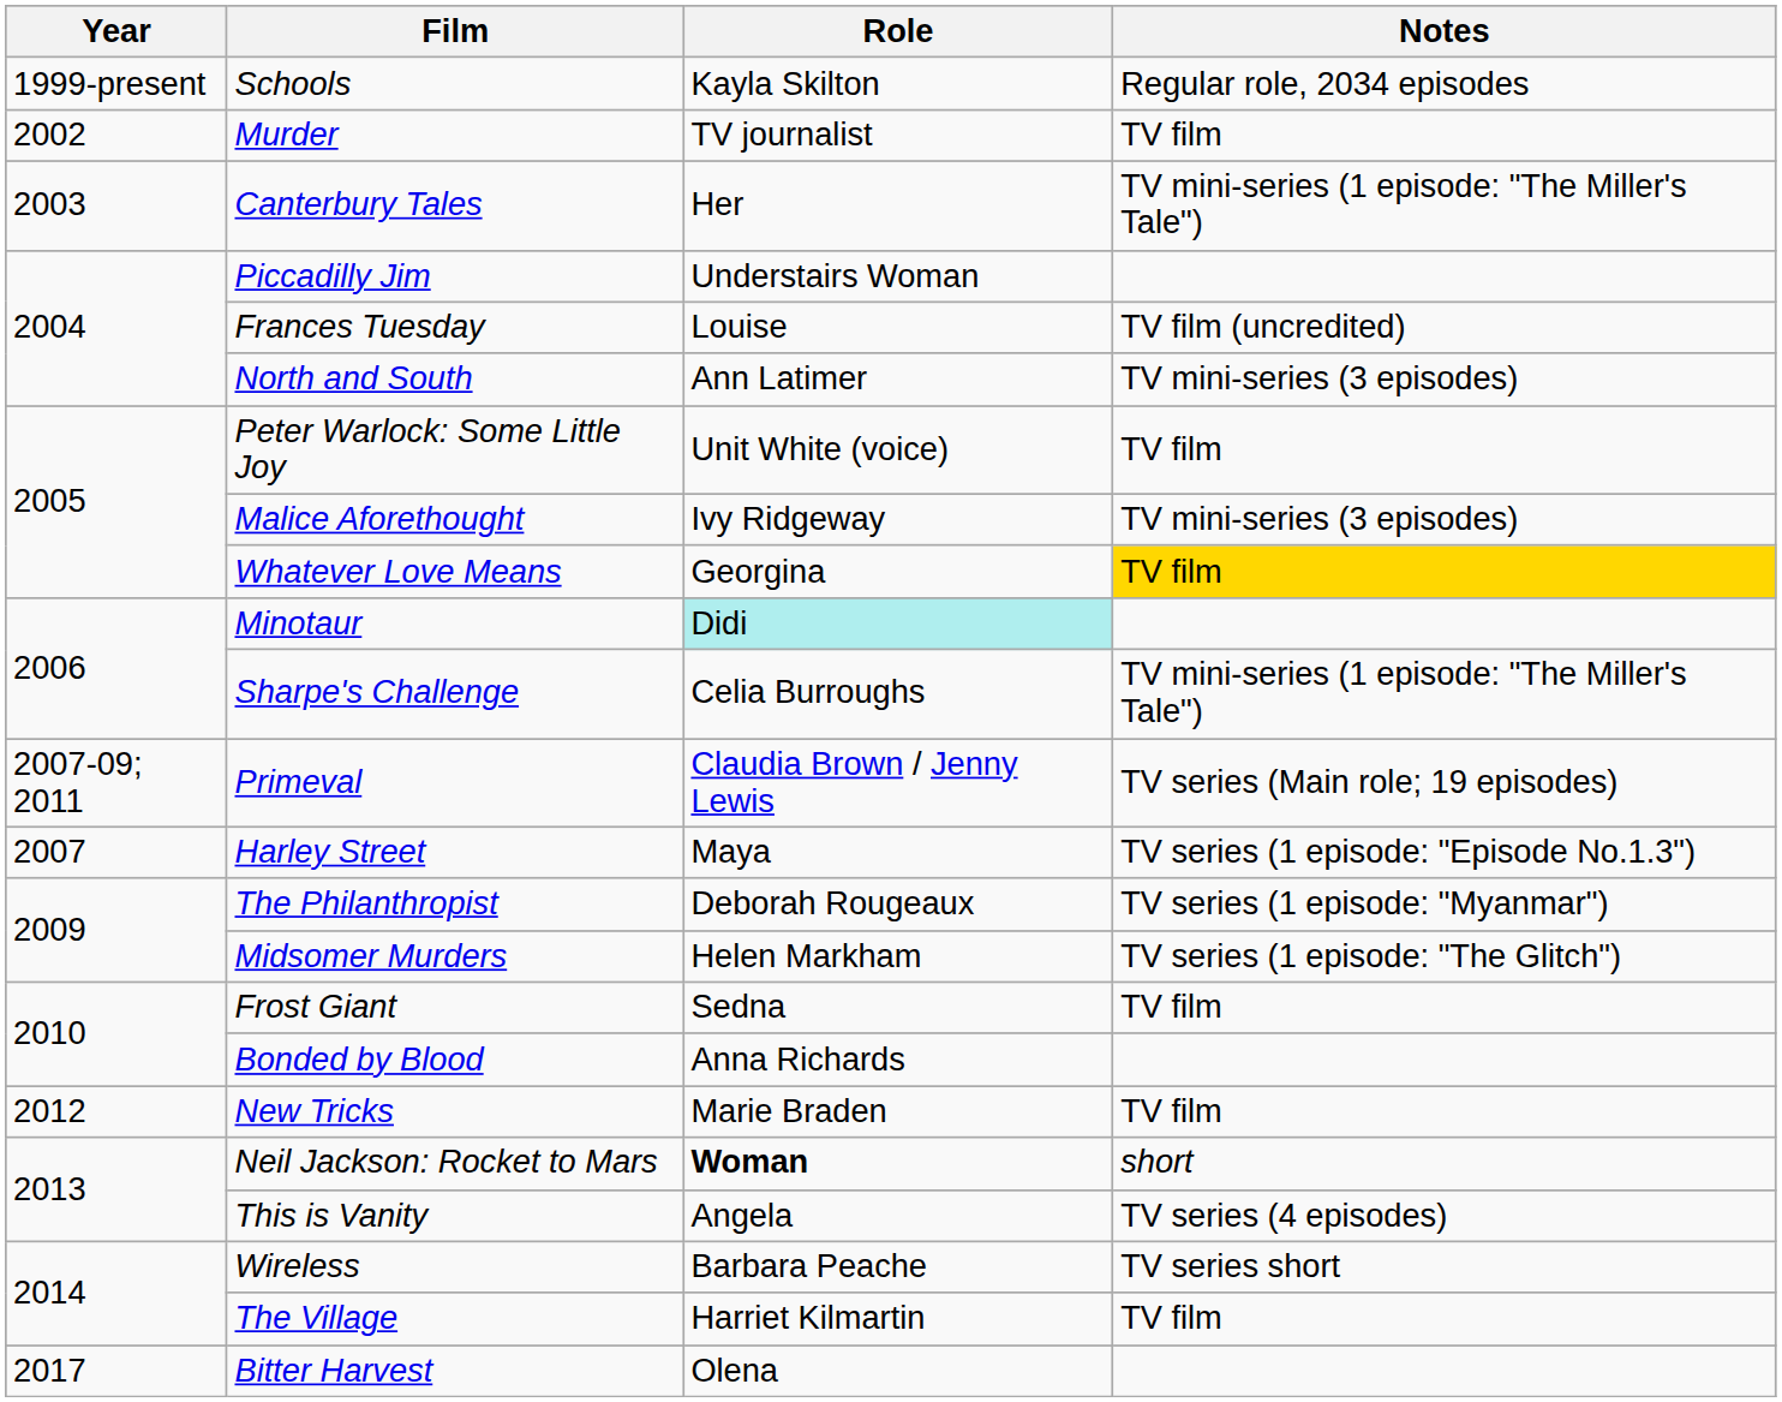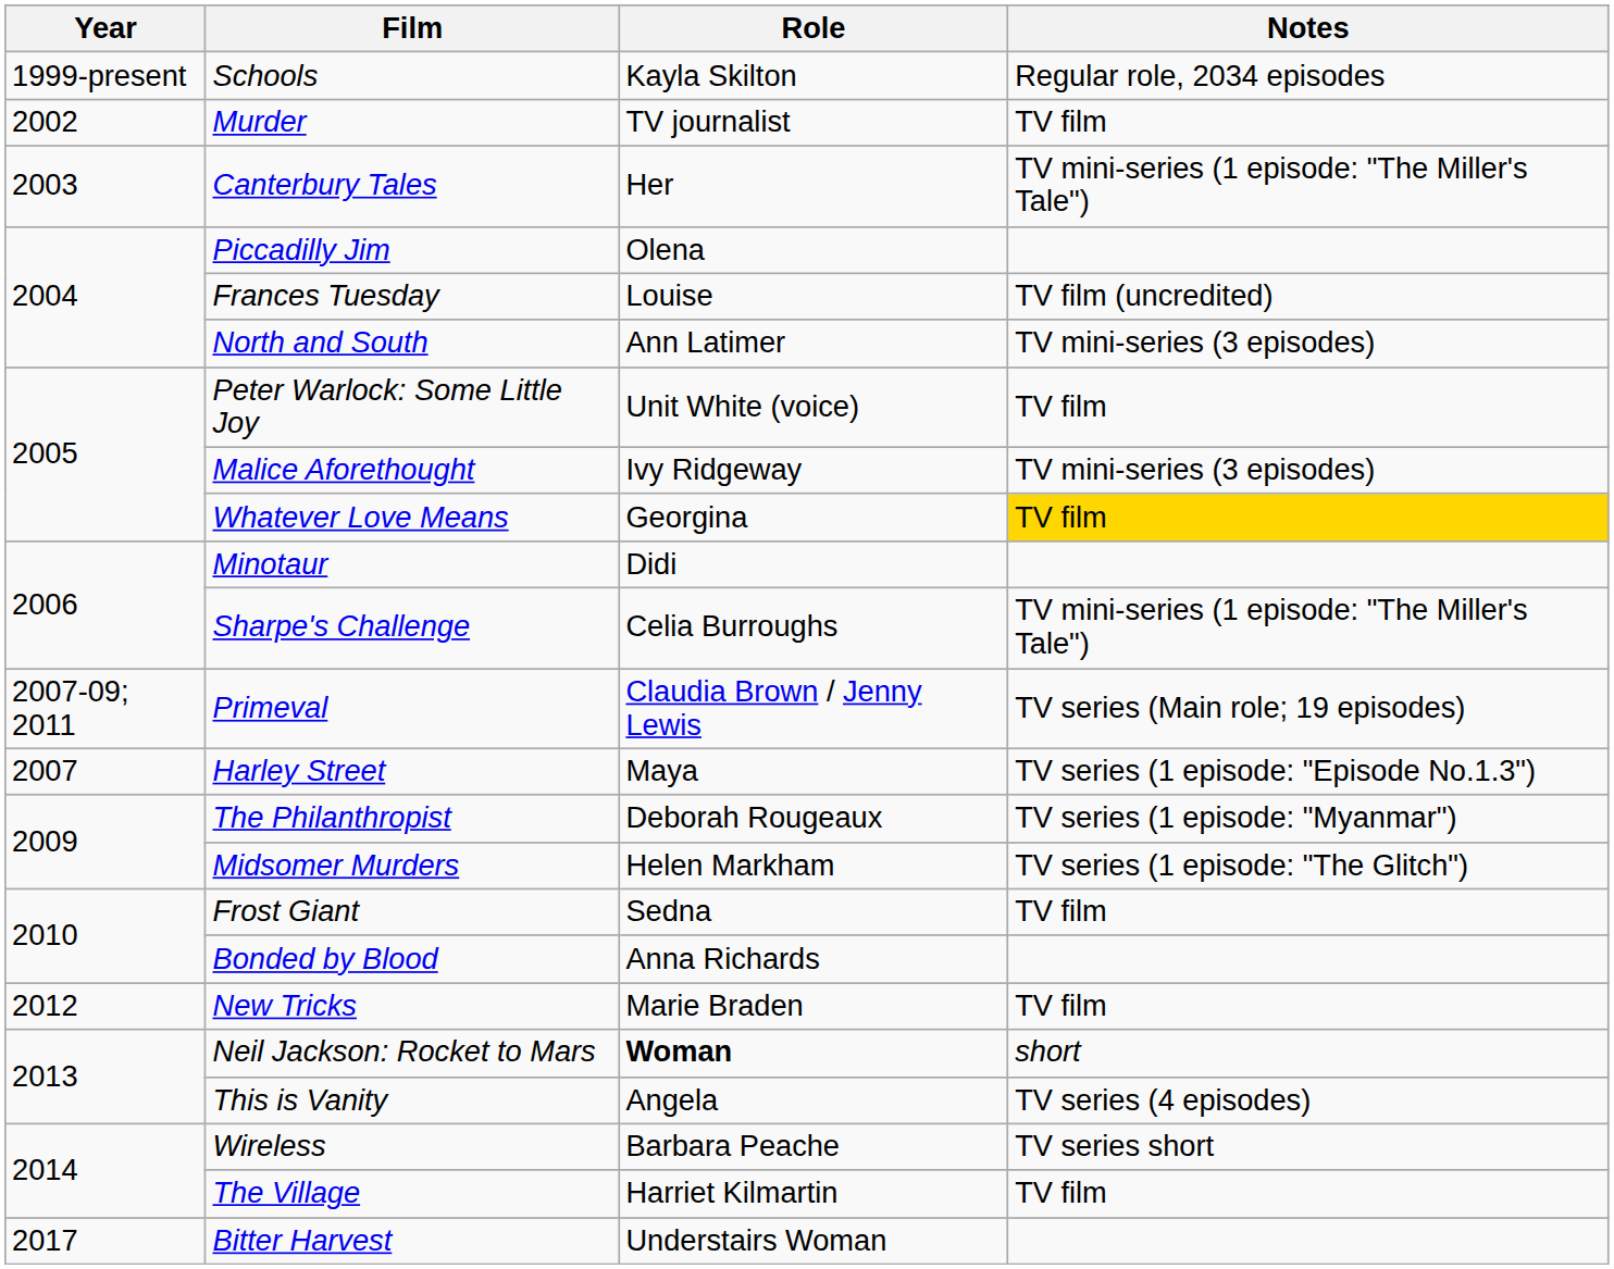Piccadilly Jim | Role: Understairs Woman -> Olena
Minotaur | Role: paleturquoise background -> no background
Bitter Harvest | Role: Olena -> Understairs Woman
